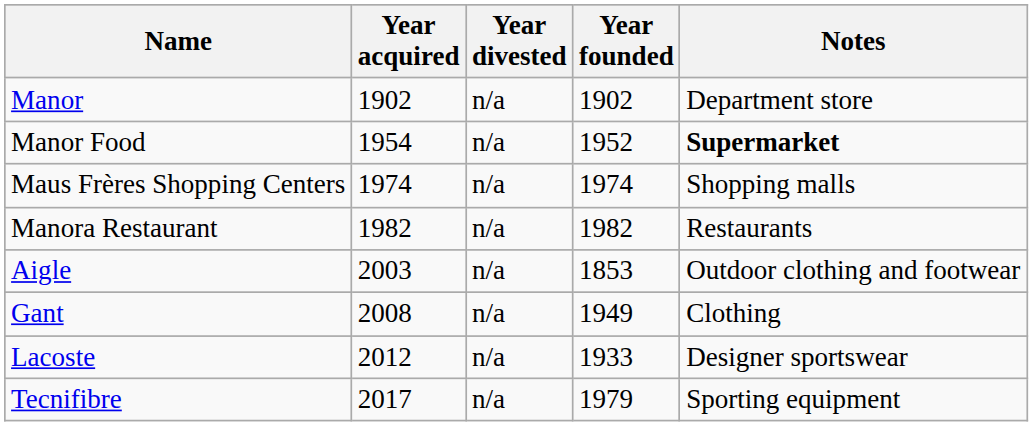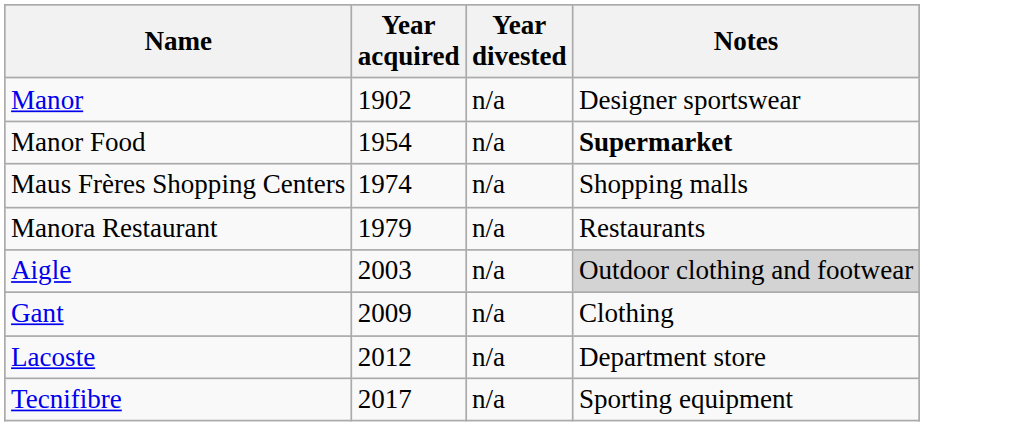- column: Year founded | 1902 | 1952 | 1974 | 1982 | 1853 | 1949 | 1933 | 1979
Manor | Notes: Department store -> Designer sportswear
Manora Restaurant | Year acquired: 1982 -> 1979
Aigle | Notes: no background -> lightgrey background
Gant | Year acquired: 2008 -> 2009
Lacoste | Notes: Designer sportswear -> Department store
